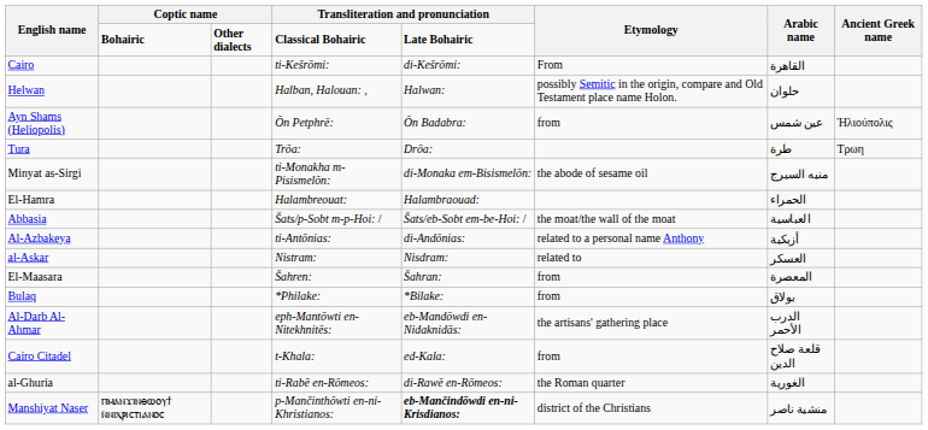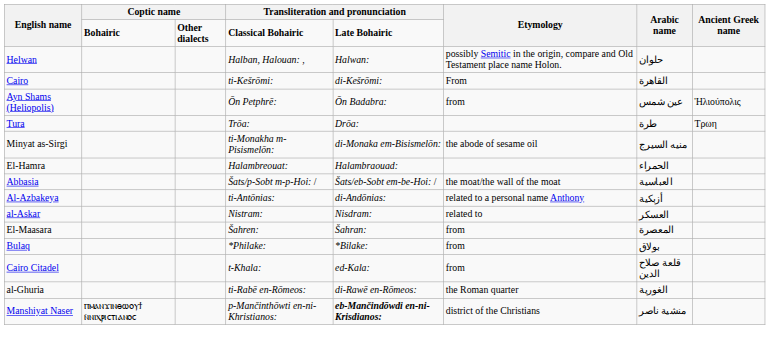rows swapped: Cairo <-> Helwan
- row: Al-Darb Al-Ahmar | eph-Mantōwti en-Nitekhnitēs: | eb-Mandōwdi en-Nidaknidās: | the artisans' gathering place | الدرب الأحمر
